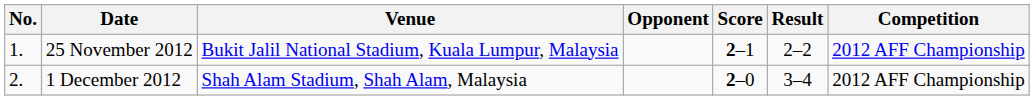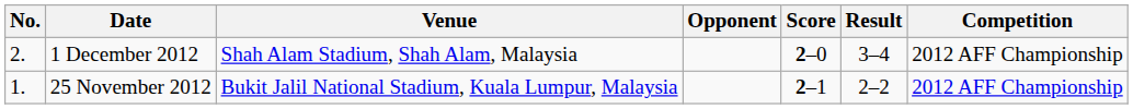rows swapped: 25 November 2012 <-> 1 December 2012
